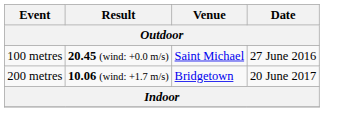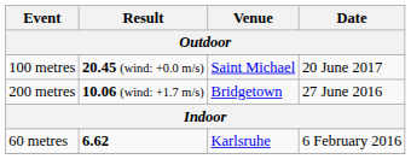100 metres | Date: 27 June 2016 -> 20 June 2017
200 metres | Date: 20 June 2017 -> 27 June 2016
+ row: 60 metres | 6.62 | Karlsruhe | 6 February 2016
